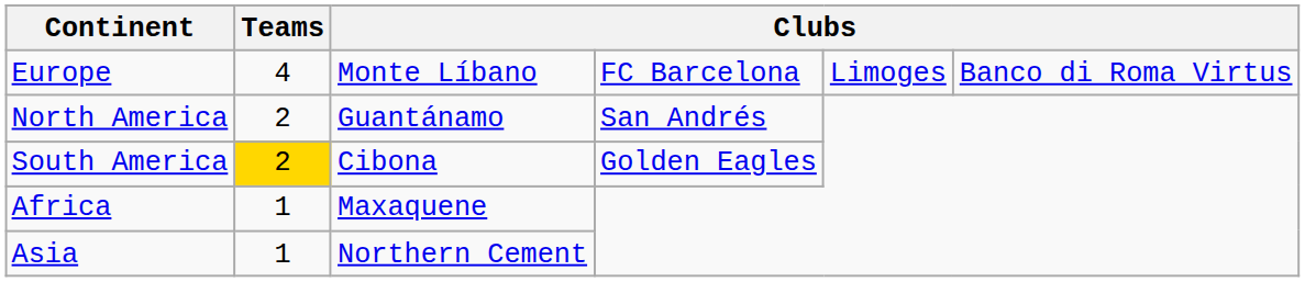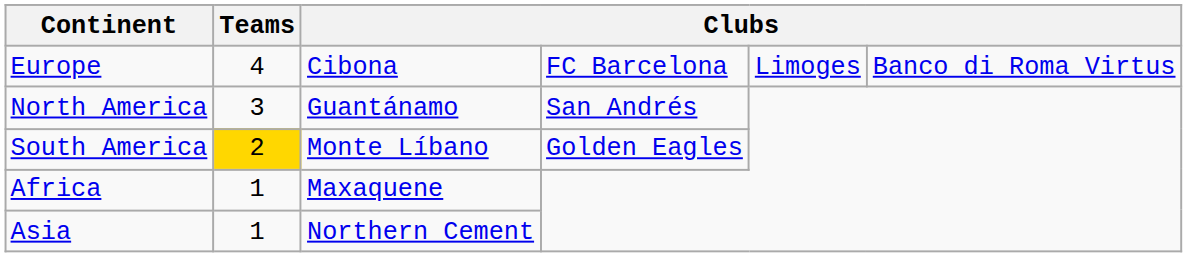Europe | column 3: Monte Líbano -> Cibona
North America | Teams: 2 -> 3
South America | column 3: Cibona -> Monte Líbano
